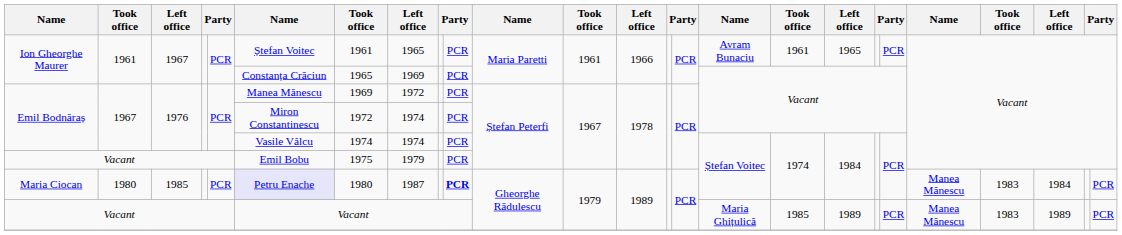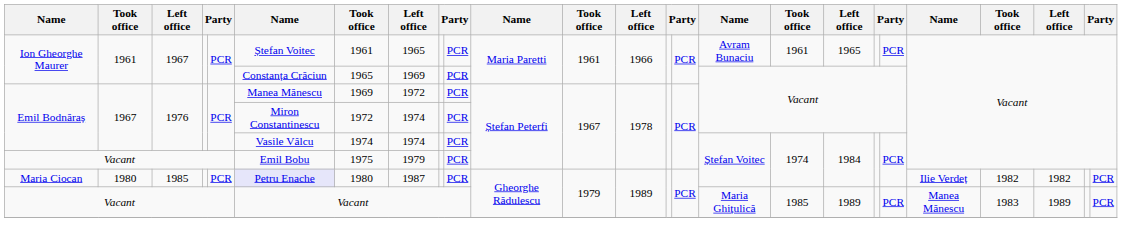Maria Ciocan | column 10: bold -> normal
Maria Ciocan | column 21: Manea Mănescu -> Ilie Verdeț
Maria Ciocan | column 22: 1983 -> 1982
Maria Ciocan | column 23: 1984 -> 1982
